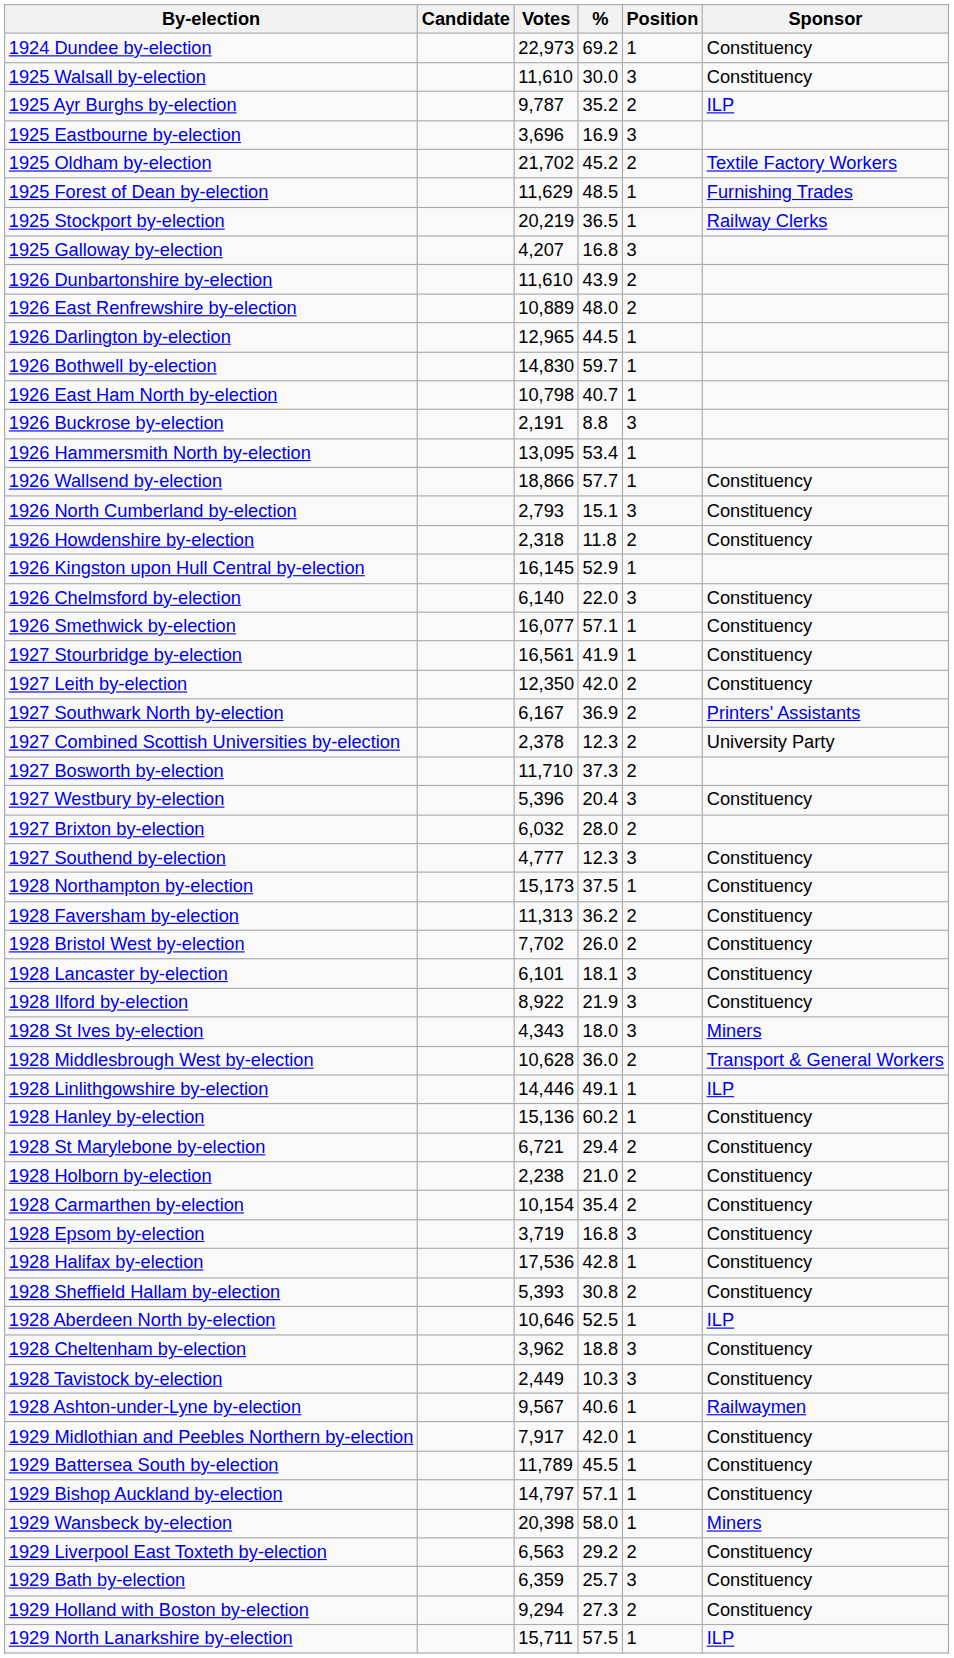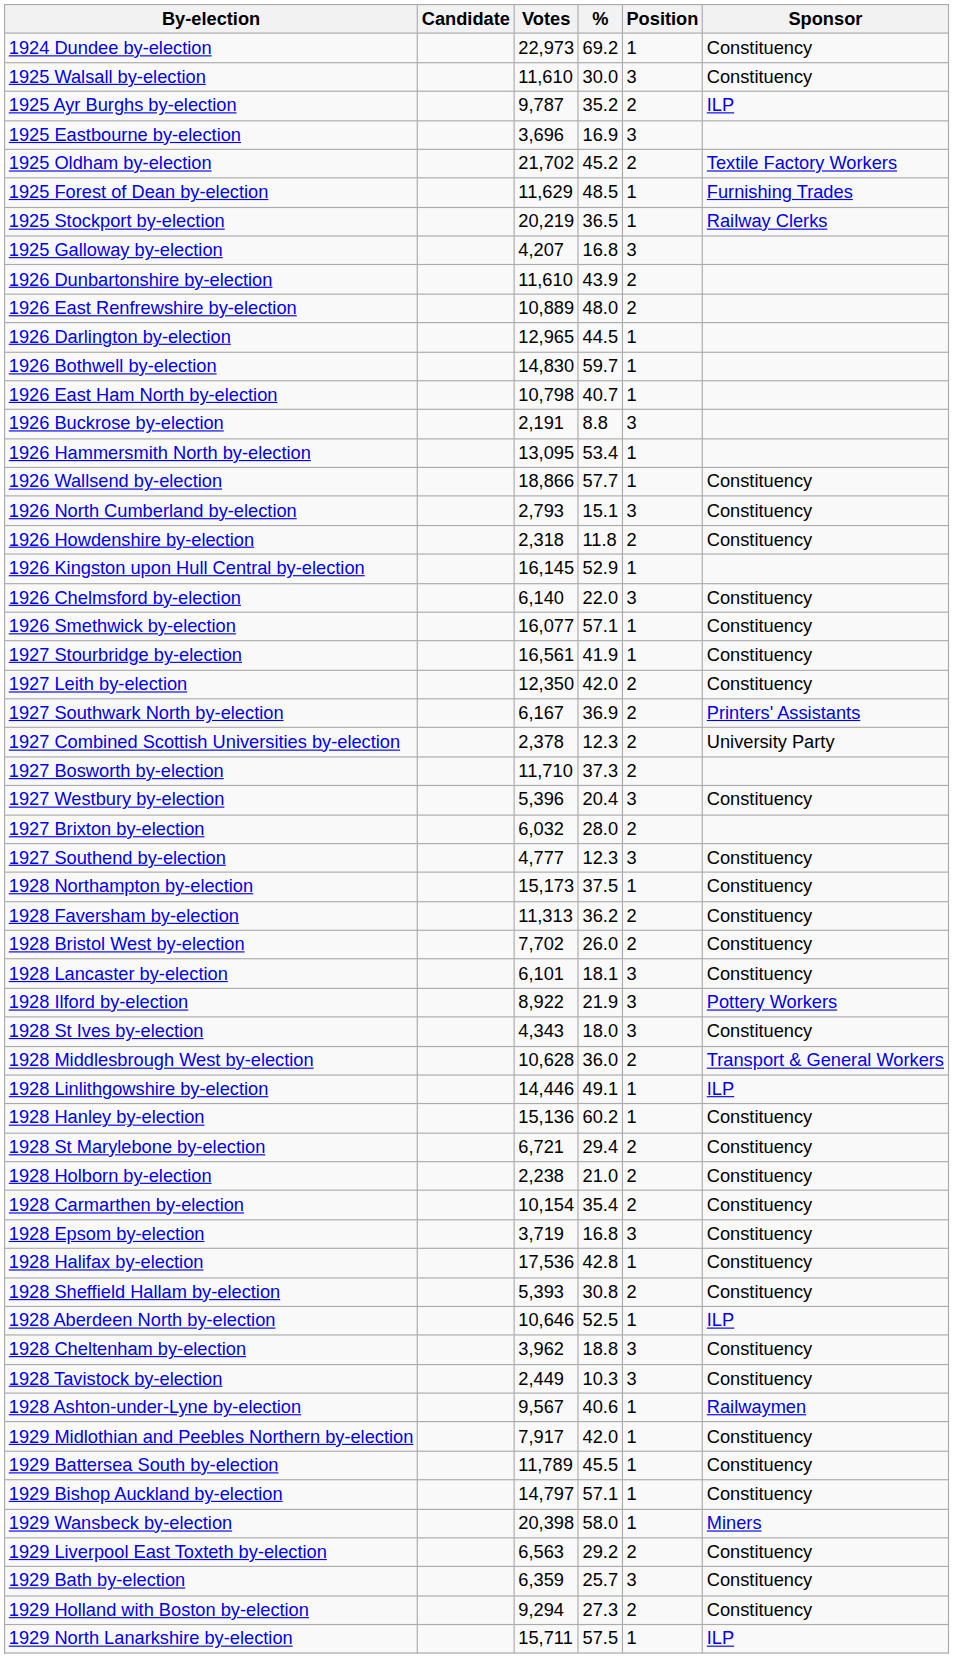1928 Ilford by-election | Sponsor: Constituency -> Pottery Workers
1928 St Ives by-election | Sponsor: Miners -> Constituency
